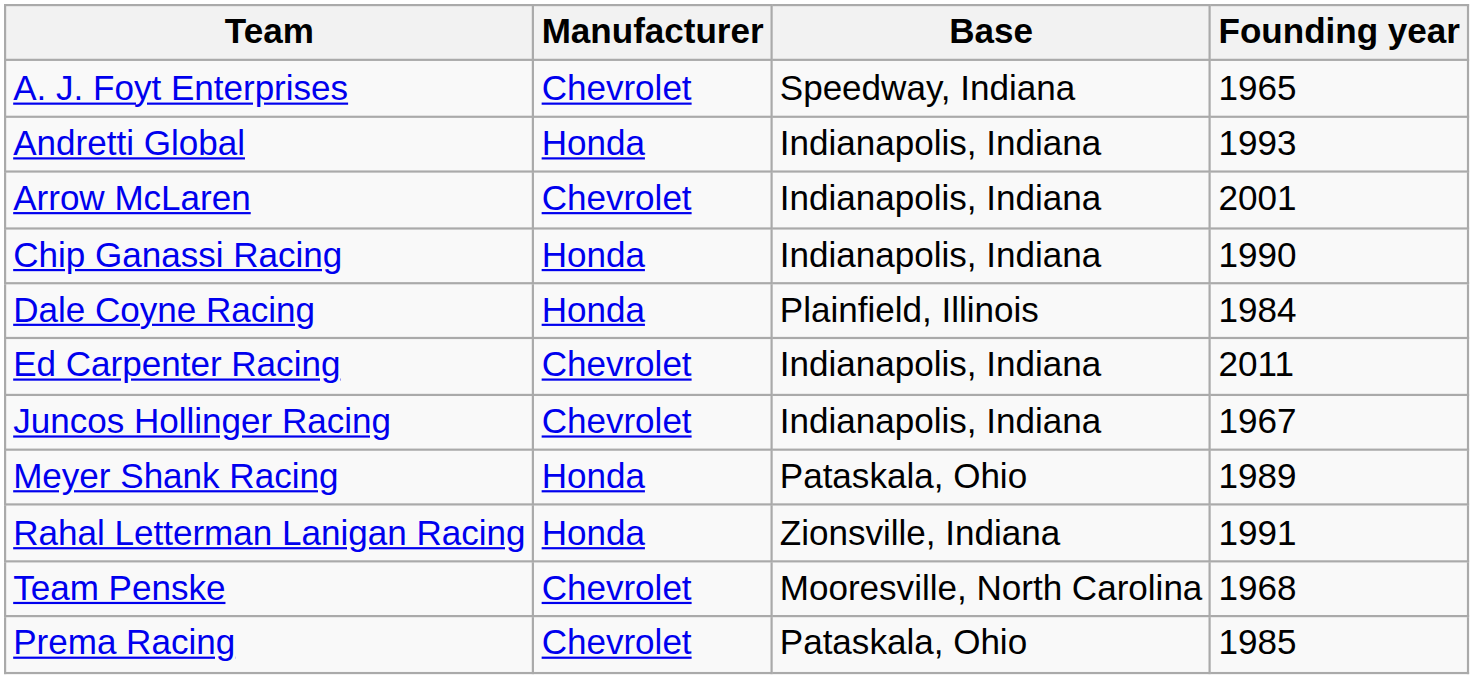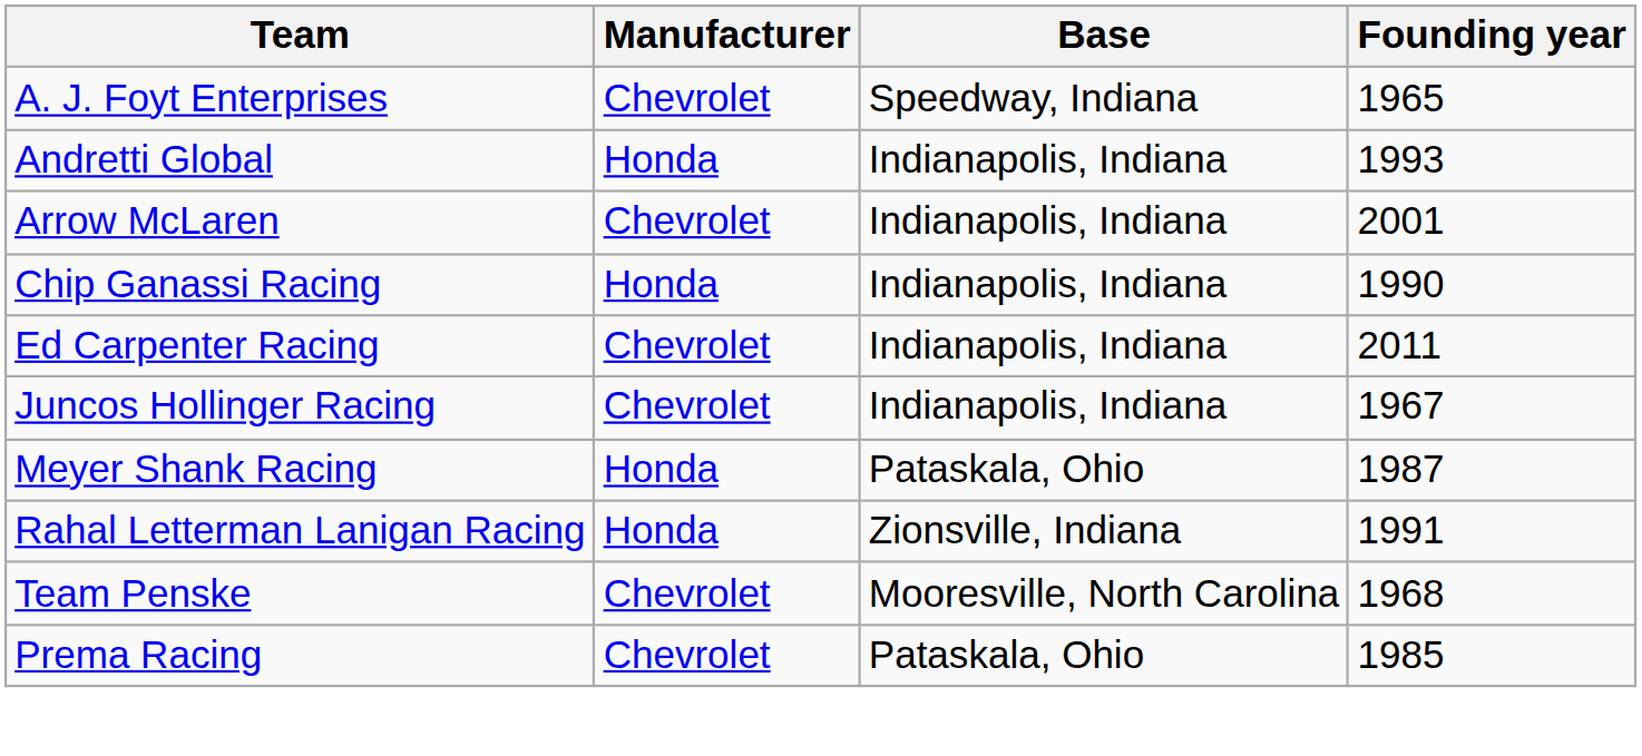- row: Dale Coyne Racing | Honda | Plainfield, Illinois | 1984
Meyer Shank Racing | Founding year: 1989 -> 1987
